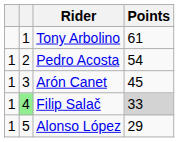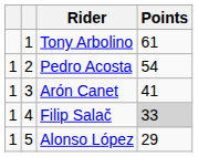Arón Canet | Points: 45 -> 41
Filip Salač | column 2: lightgreen background -> no background
